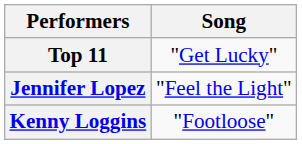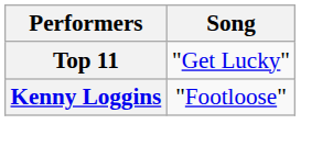- row: Jennifer Lopez | "Feel the Light"
